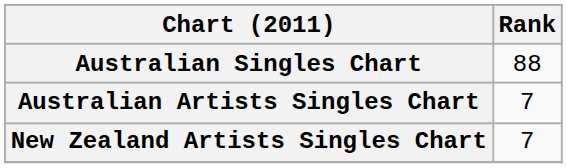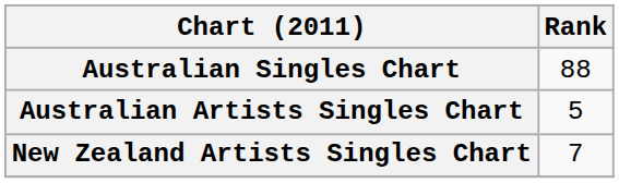Australian Artists Singles Chart | Rank: 7 -> 5
